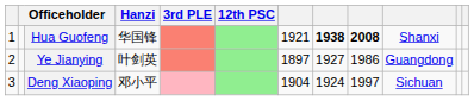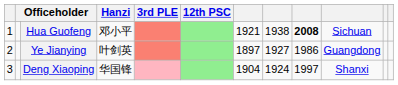Hua Guofeng | Hanzi: 华国锋 -> 邓小平
Hua Guofeng | column 8: bold -> normal
Hua Guofeng | column 10: Shanxi -> Sichuan
Deng Xiaoping | Hanzi: 邓小平 -> 华国锋
Deng Xiaoping | column 10: Sichuan -> Shanxi
